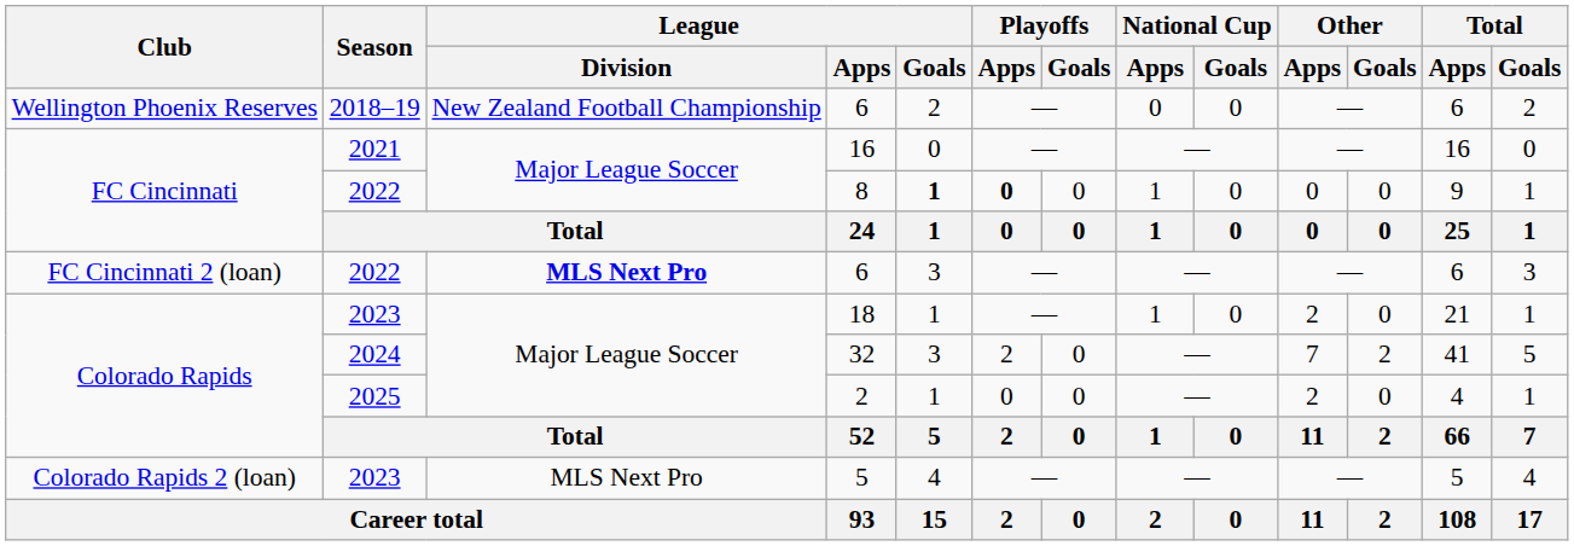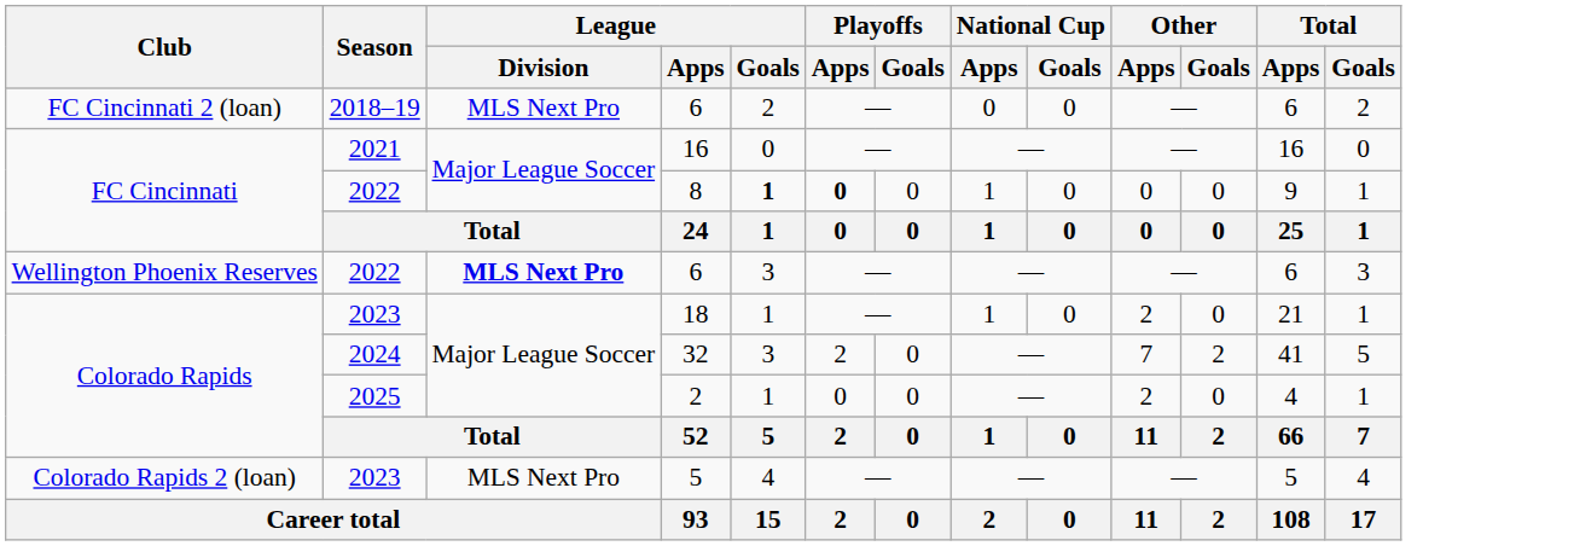2018–19 / 6 | Club: Wellington Phoenix Reserves -> FC Cincinnati 2 (loan)
2018–19 / 6 | League / Division: New Zealand Football Championship -> MLS Next Pro
2022 / 6 | Club: FC Cincinnati 2 (loan) -> Wellington Phoenix Reserves
